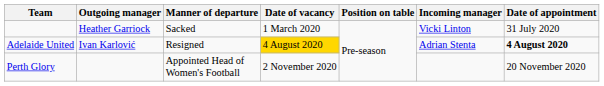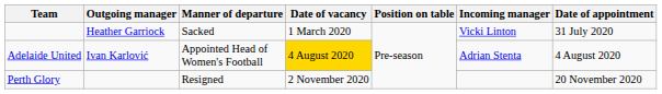Adelaide United | Manner of departure: Resigned -> Appointed Head of Women's Football
Adelaide United | Date of appointment: bold -> normal
Perth Glory | Manner of departure: Appointed Head of Women's Football -> Resigned
